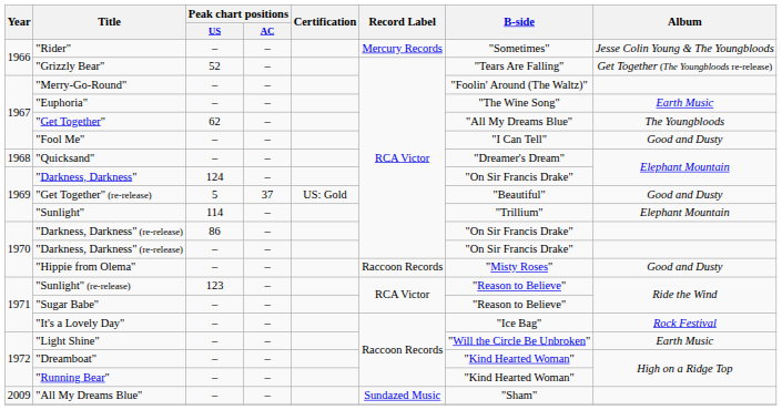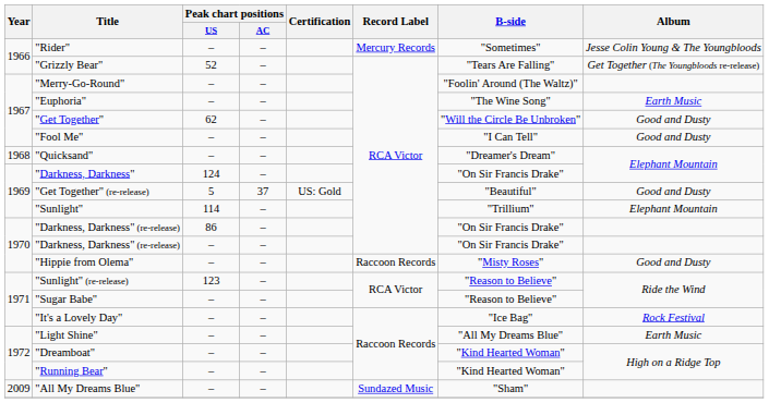"Get Together" | B-side: "All My Dreams Blue" -> "Will the Circle Be Unbroken"
"Get Together" | Album: The Youngbloods -> Good and Dusty
"Light Shine" | B-side: "Will the Circle Be Unbroken" -> "All My Dreams Blue"
